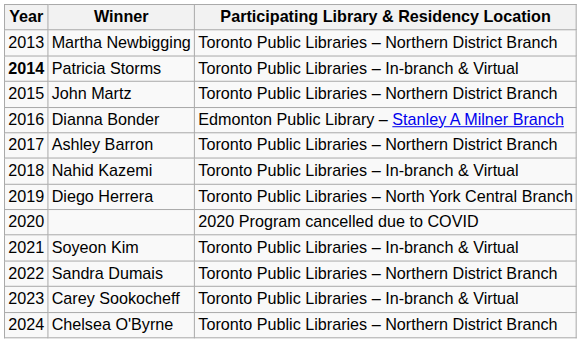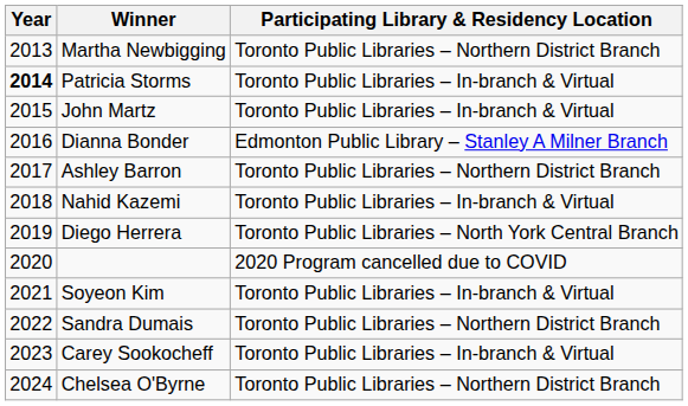John Martz | Participating Library & Residency Location: Toronto Public Libraries – Northern District Branch -> Toronto Public Libraries – In-branch & Virtual
